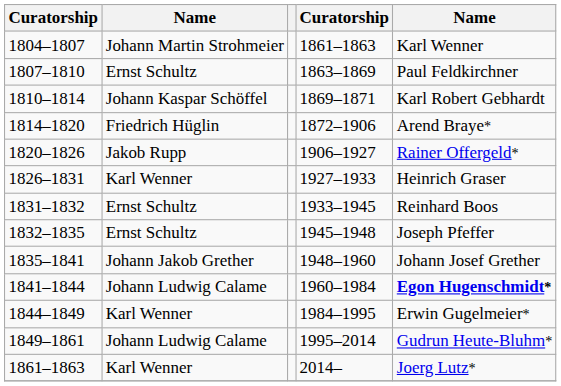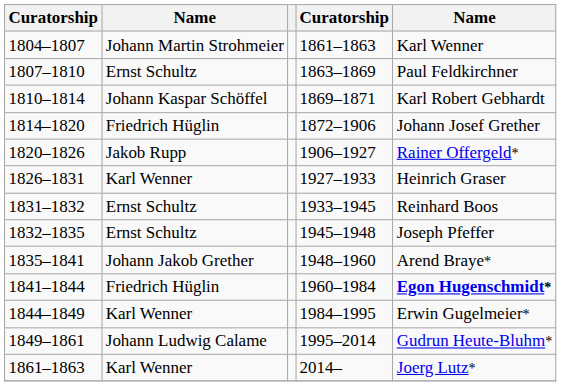1814–1820 | column 5: Arend Braye* -> Johann Josef Grether
1835–1841 | column 5: Johann Josef Grether -> Arend Braye*
1841–1844 | column 2: Johann Ludwig Calame -> Friedrich Hüglin
